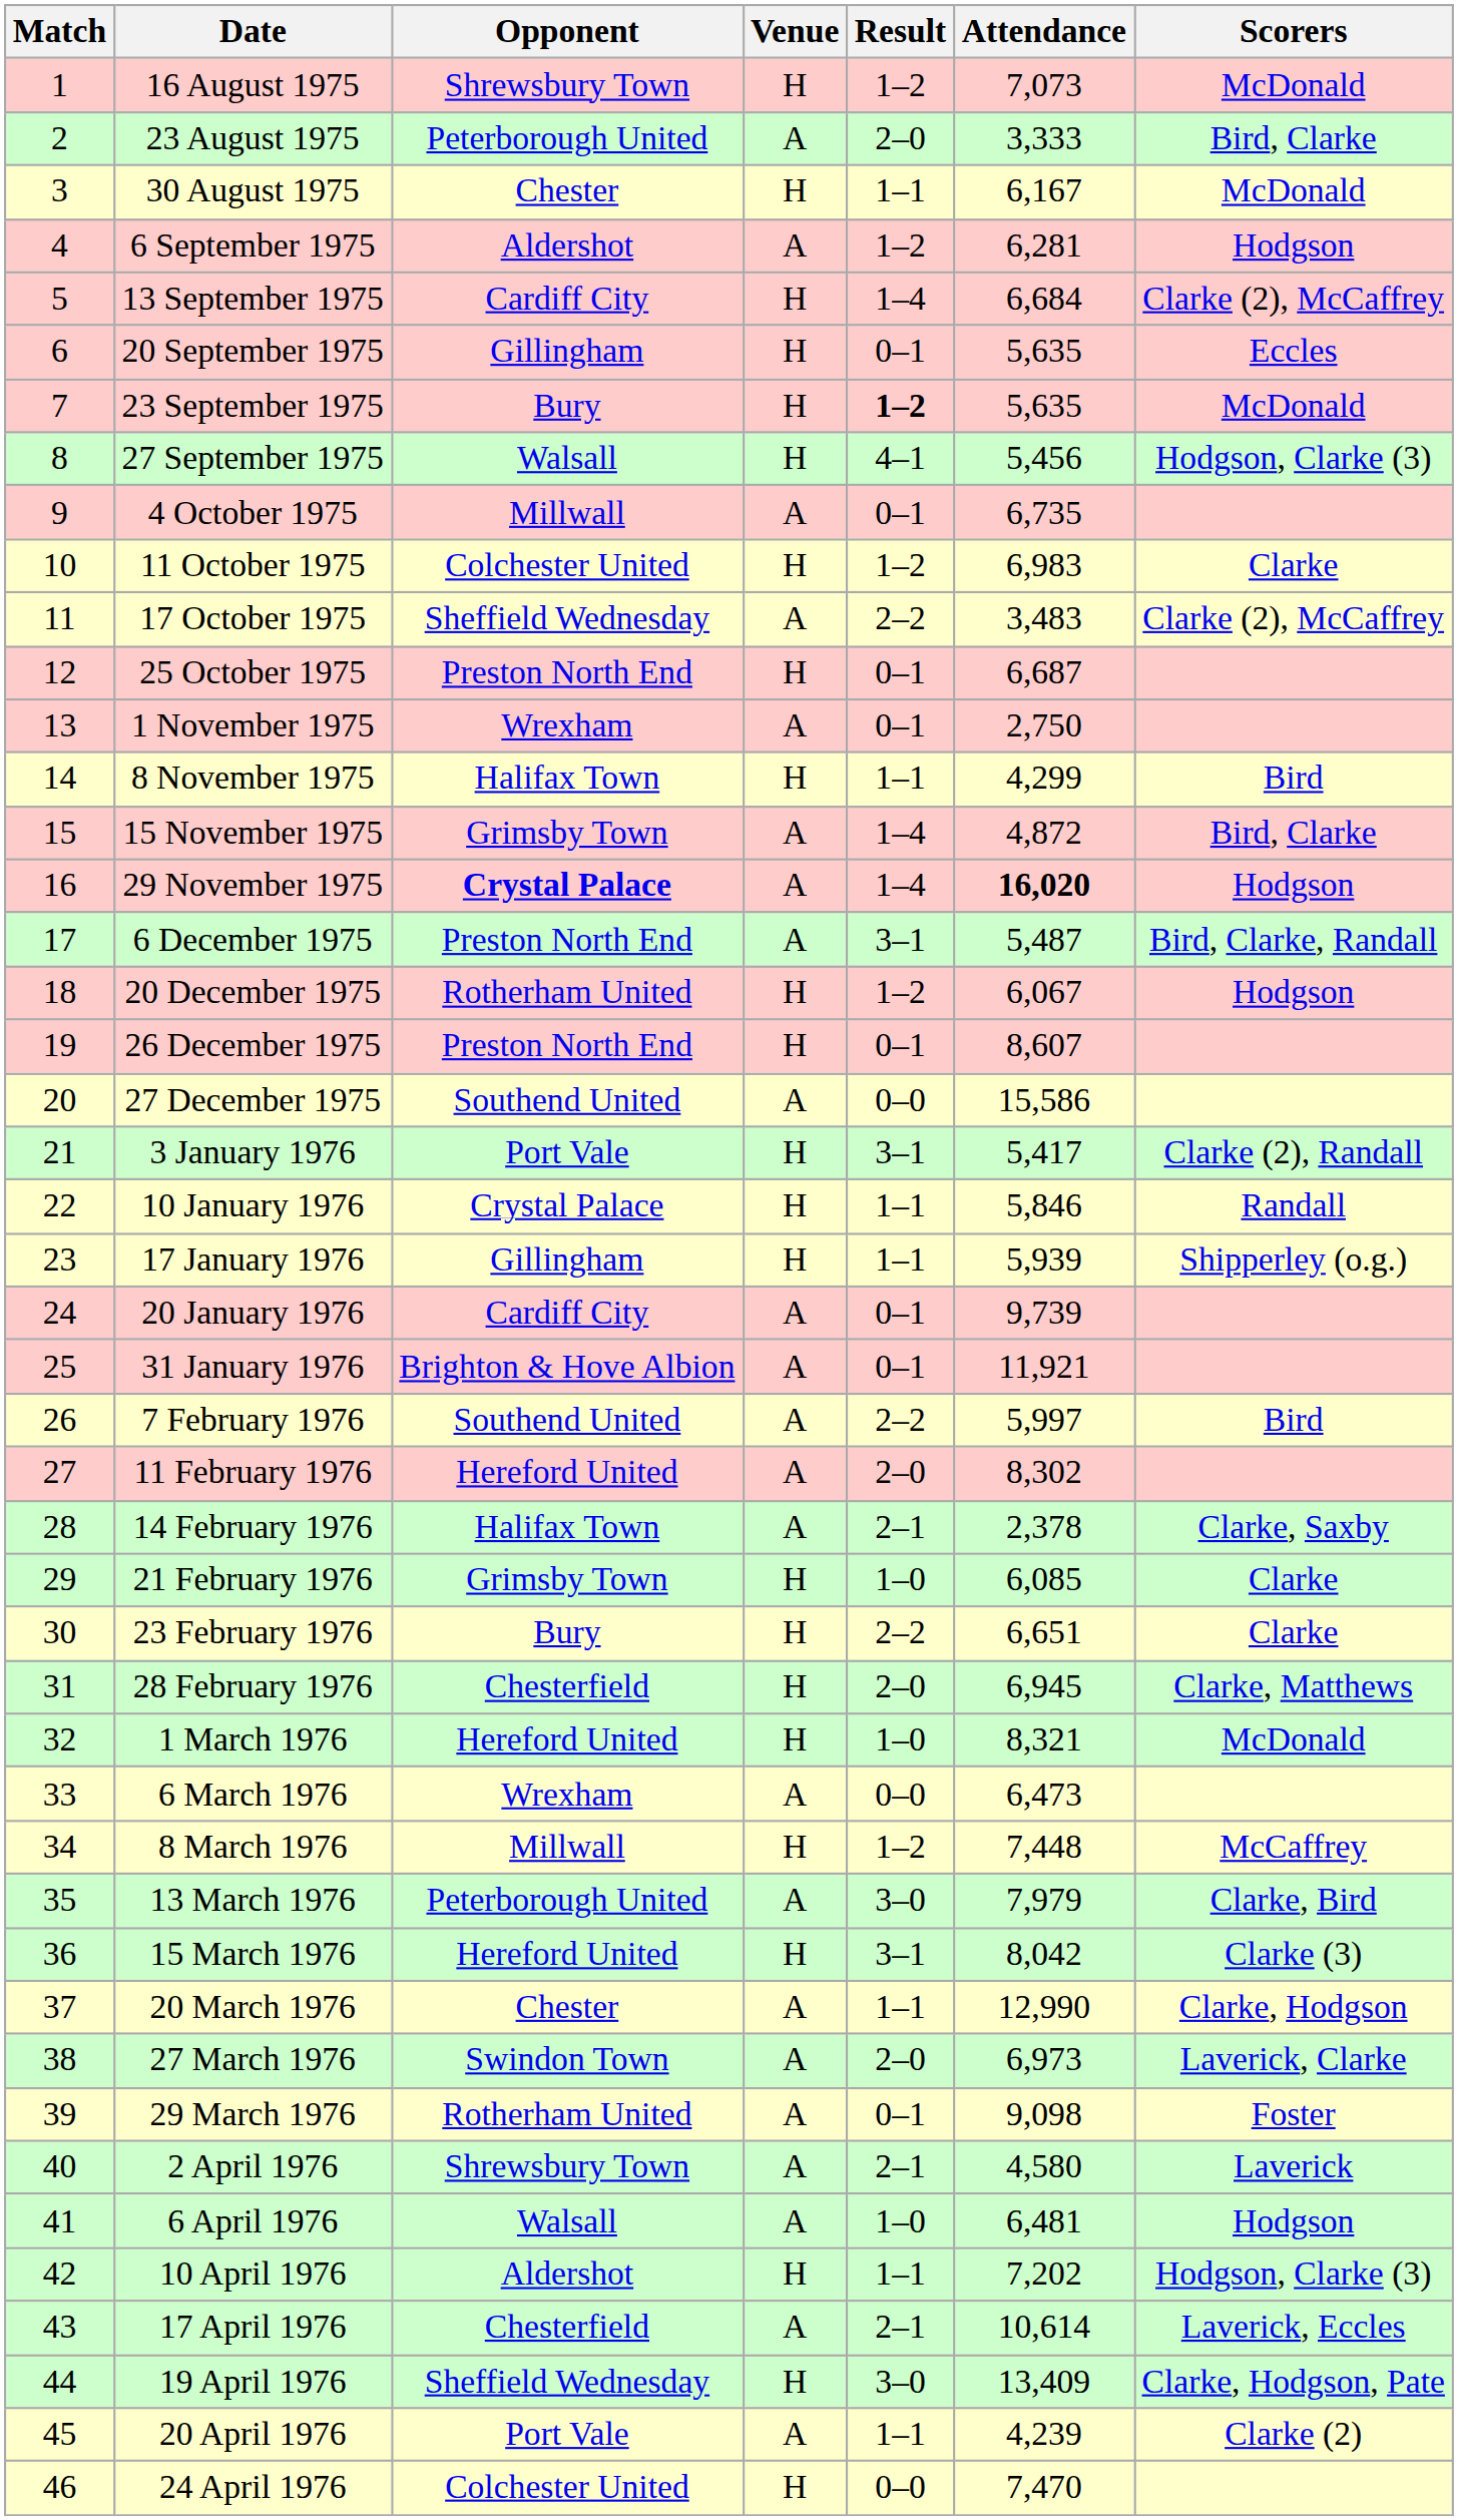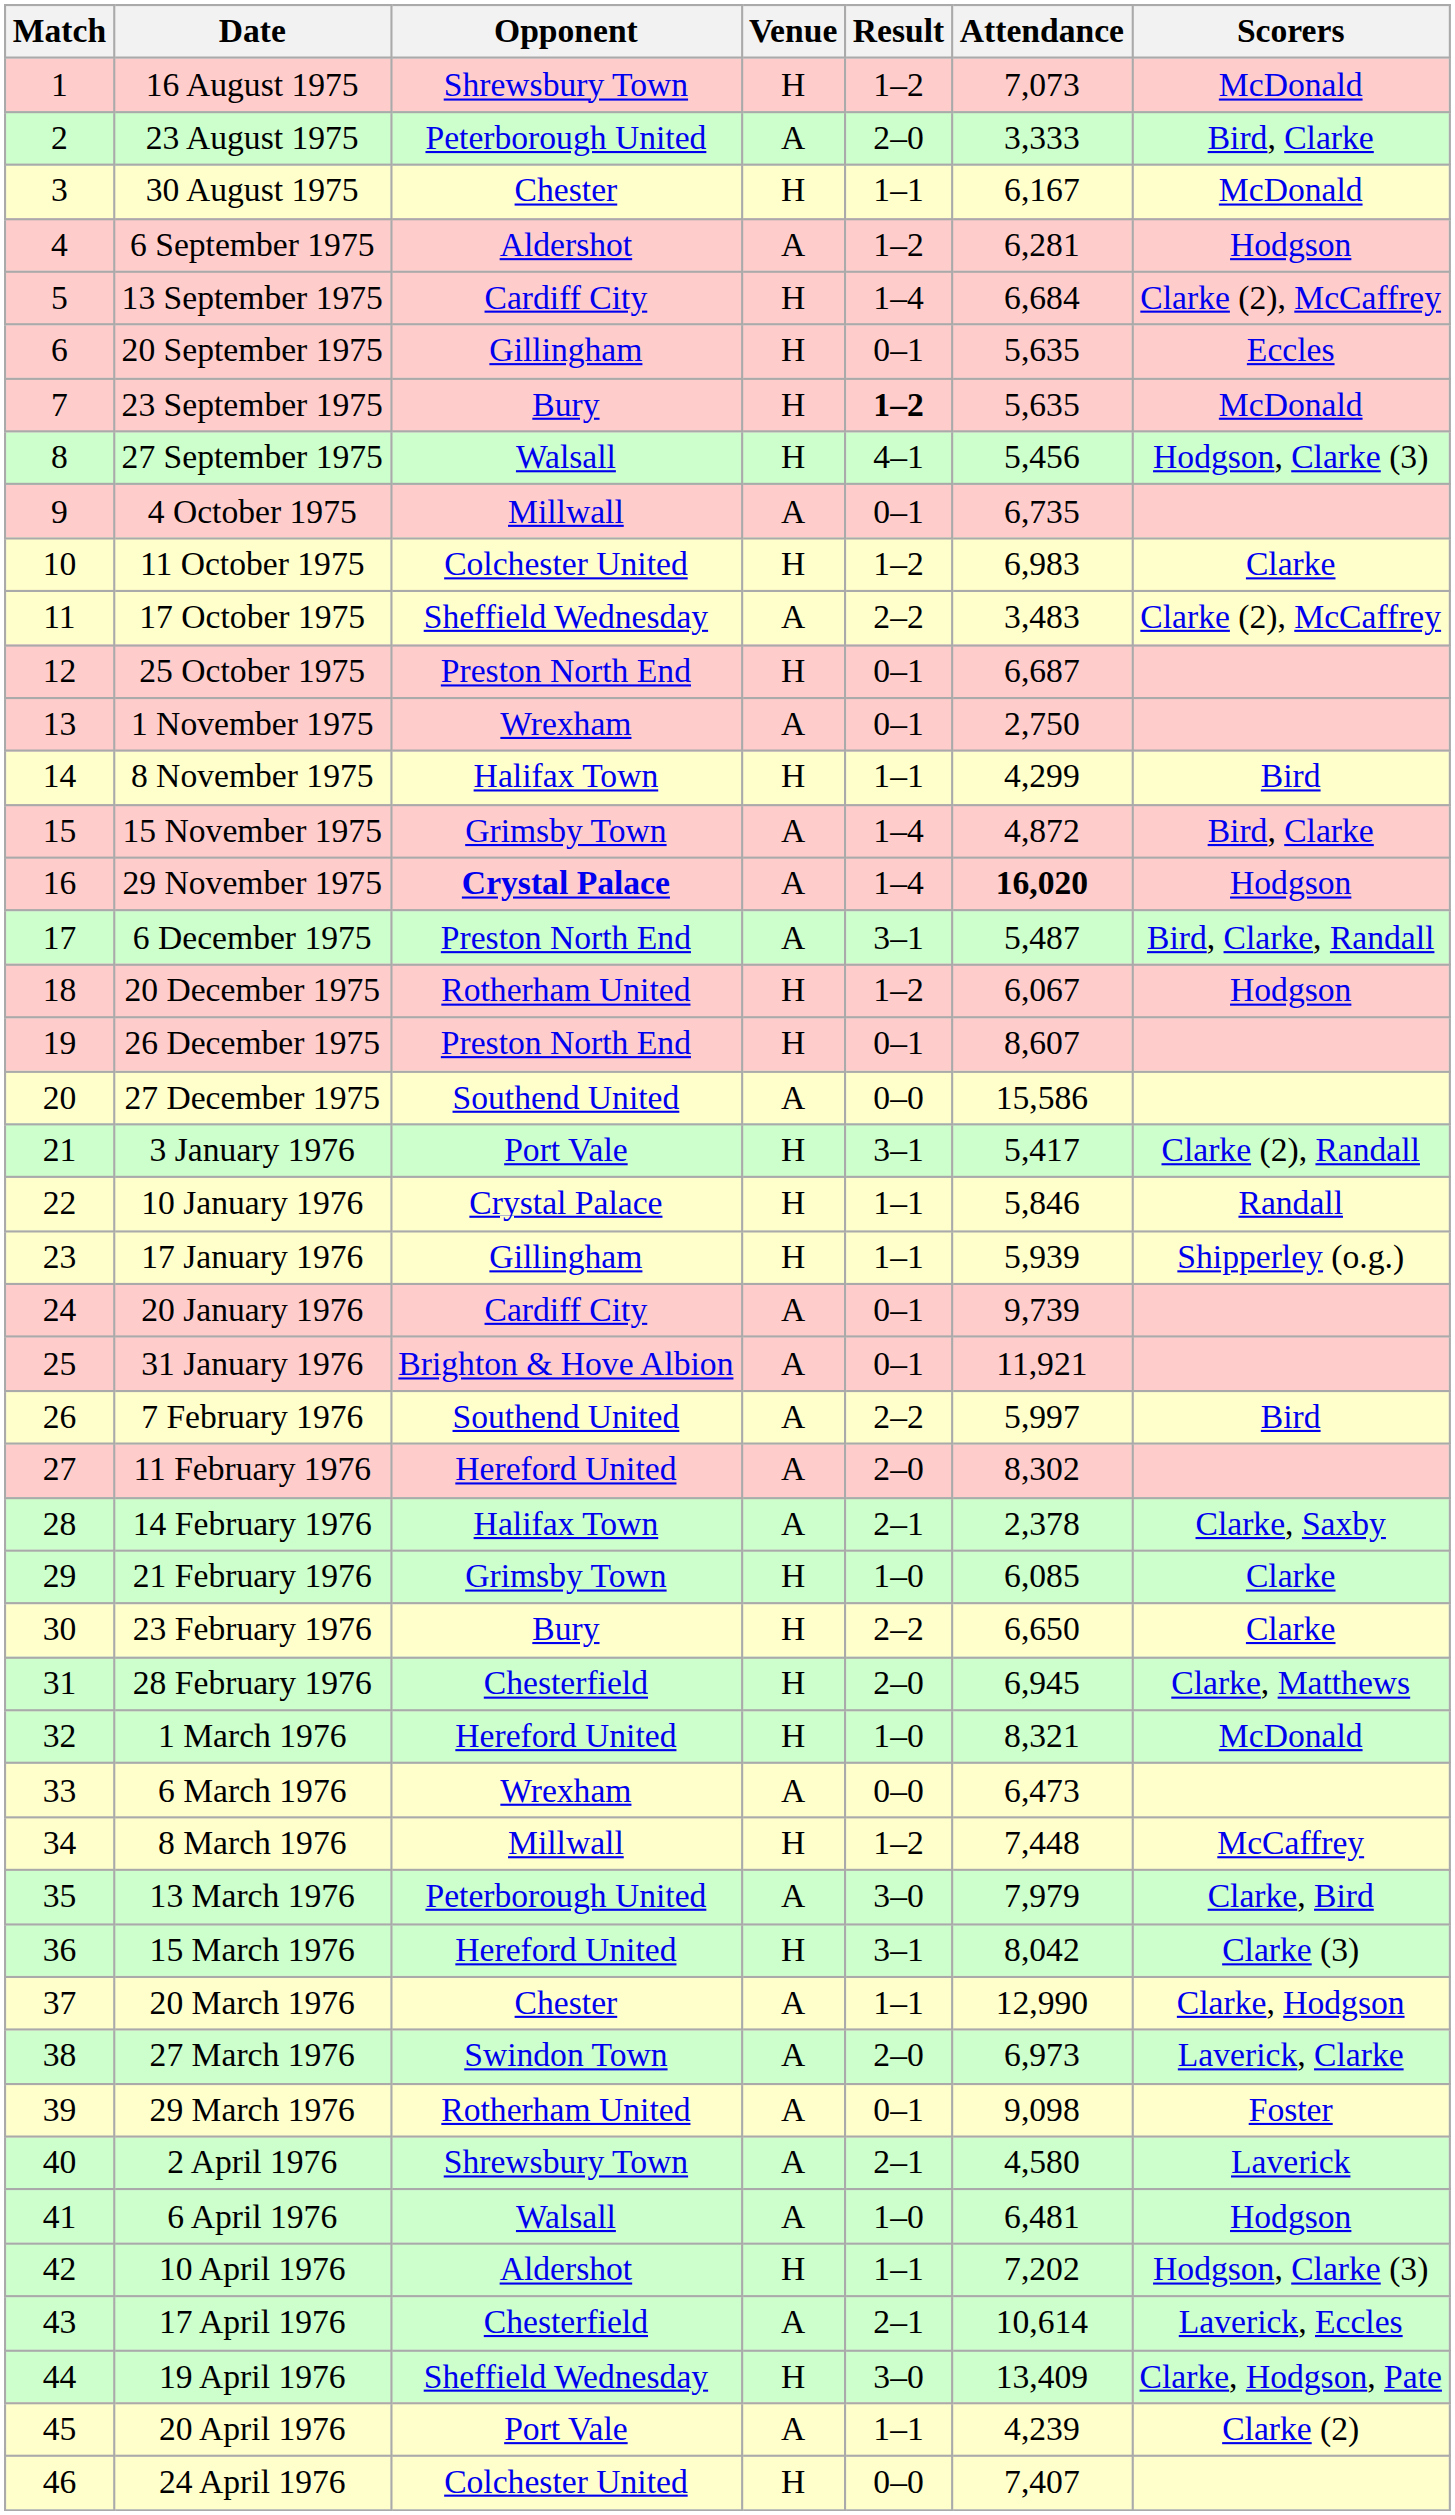23 February 1976 | Attendance: 6,651 -> 6,650
24 April 1976 | Attendance: 7,470 -> 7,407
